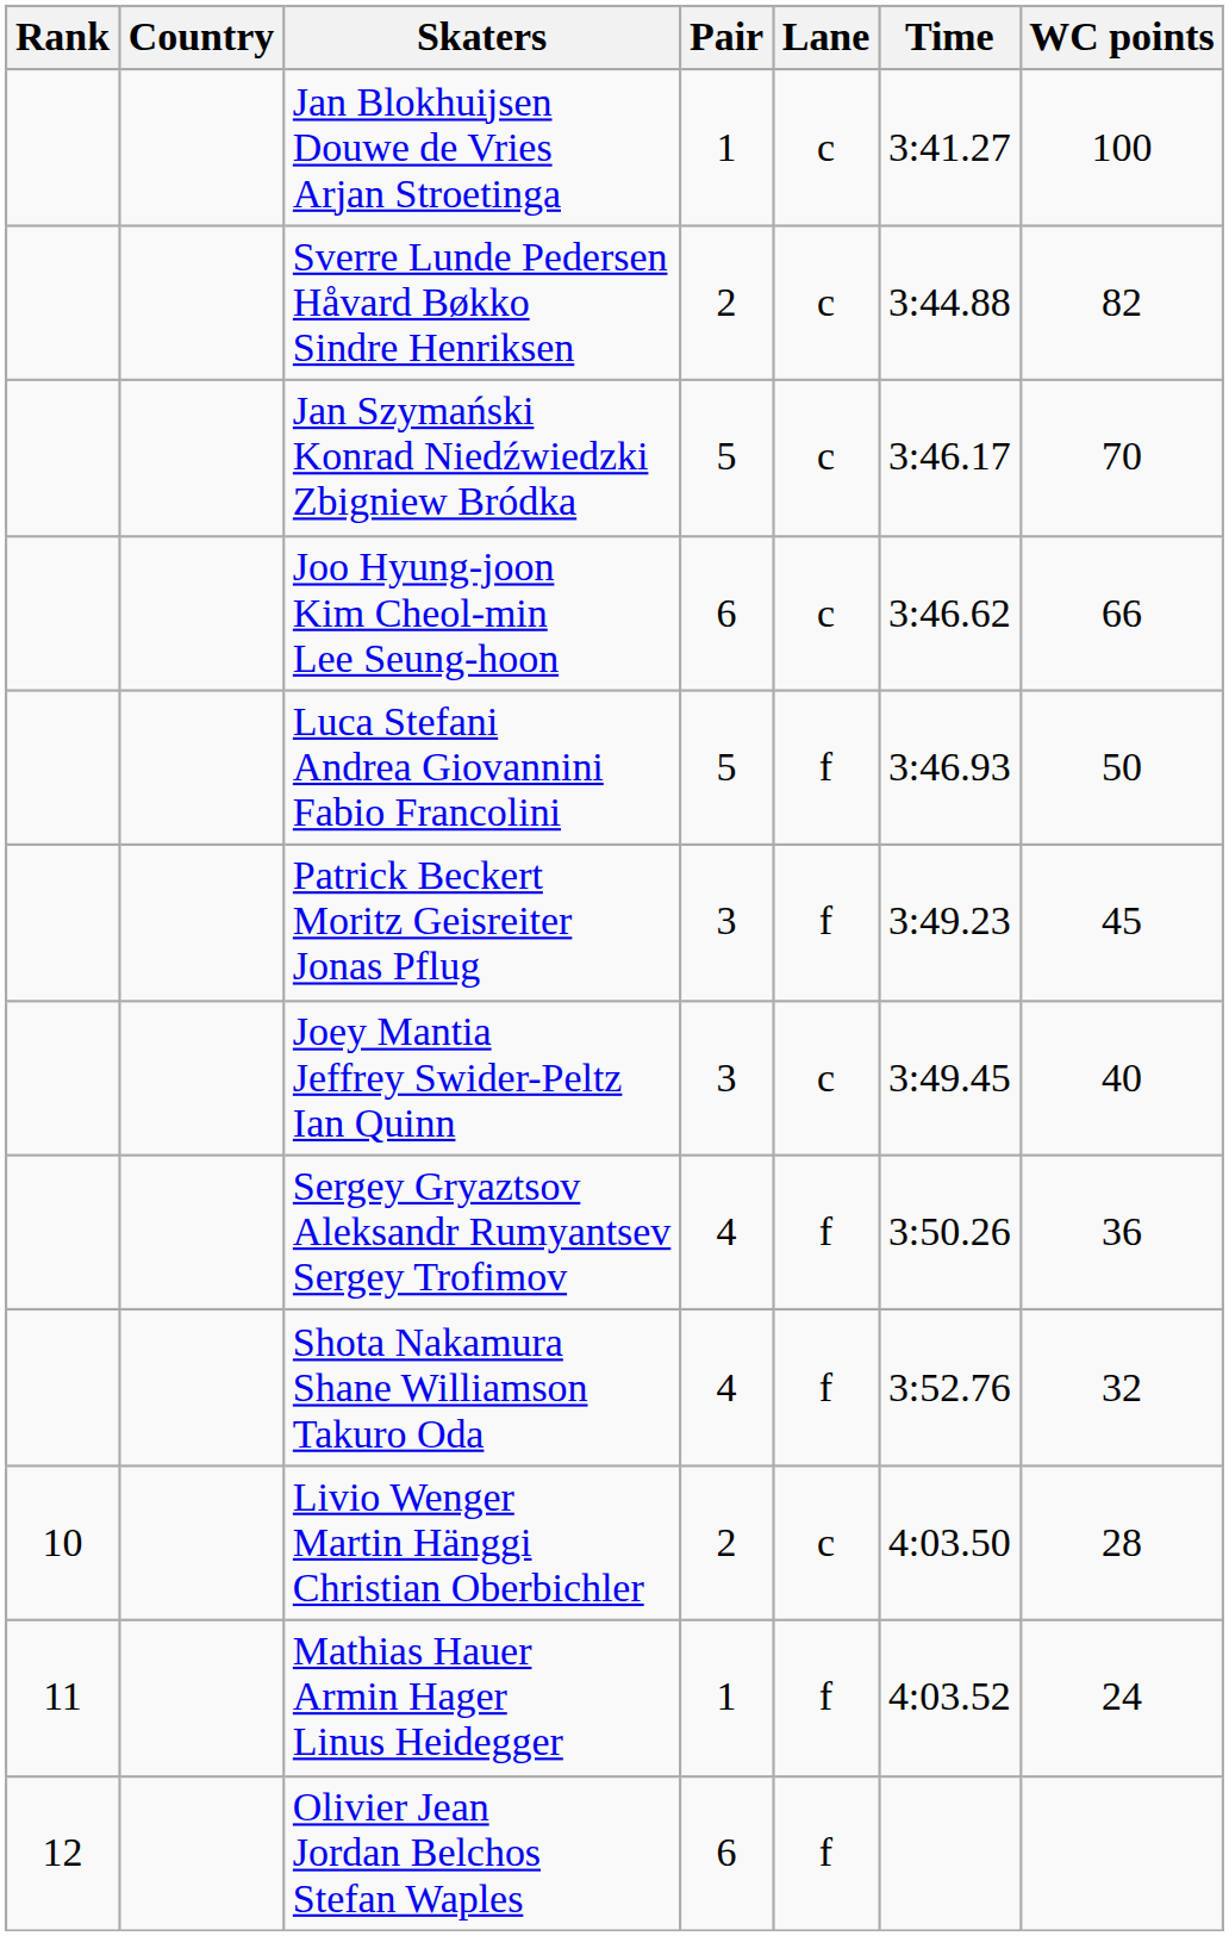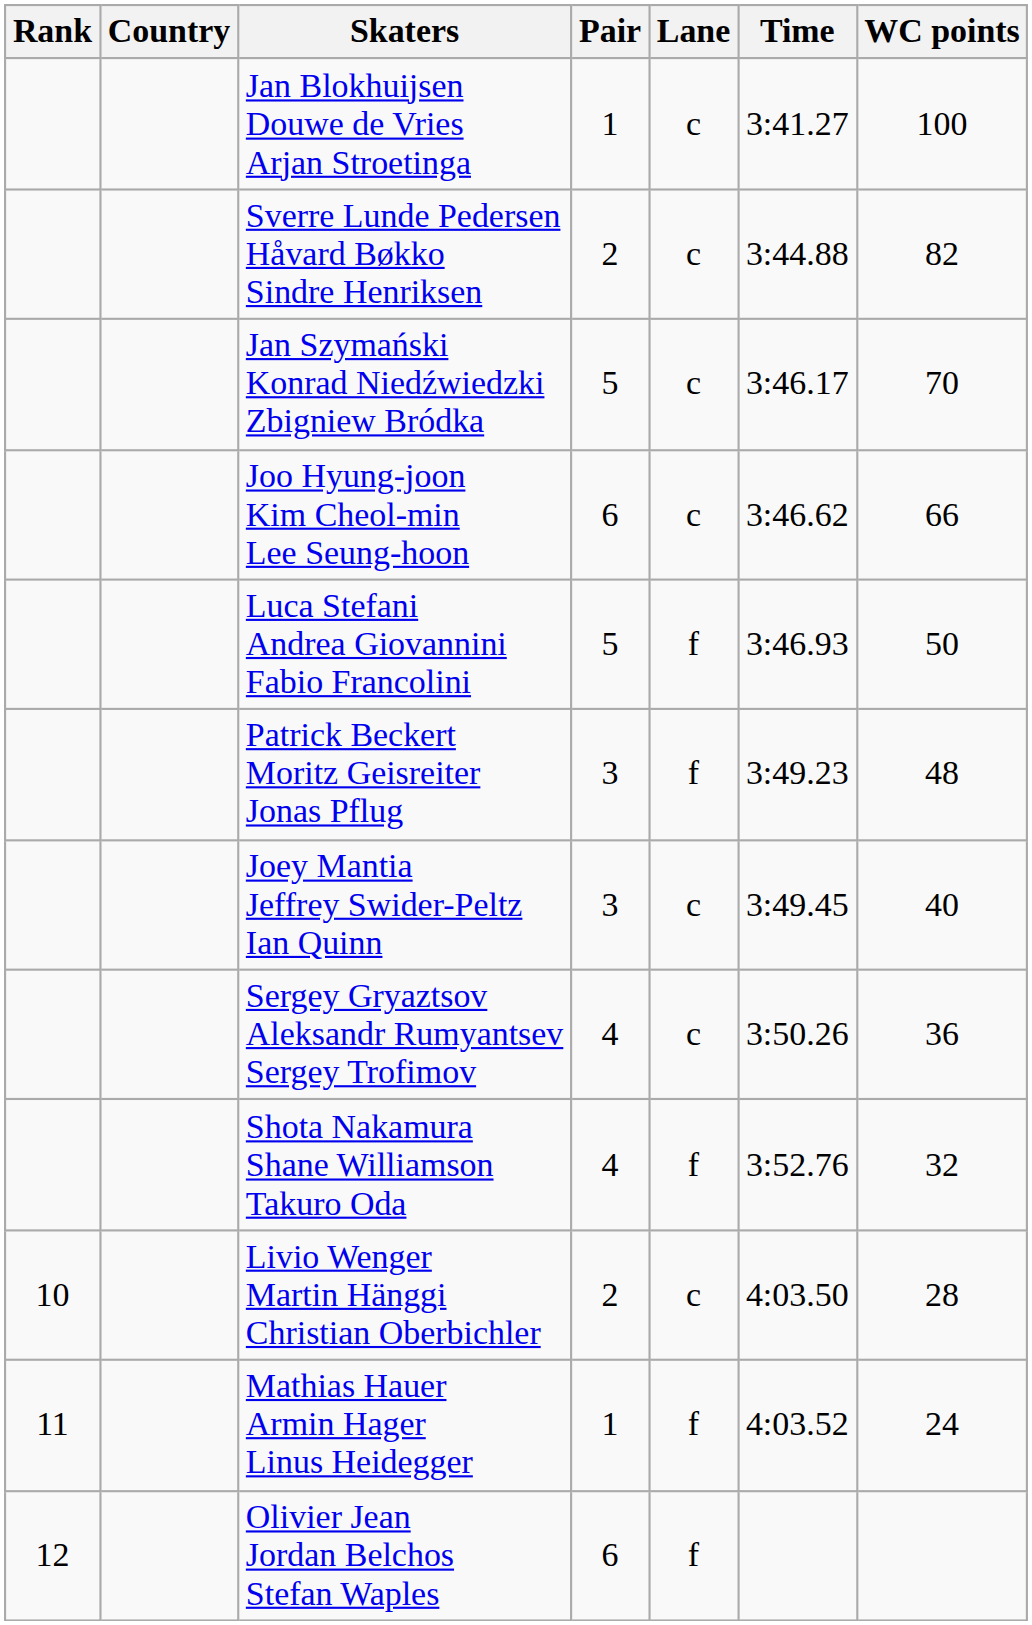Patrick Beckert Moritz Geisreiter Jonas Pflug | WC points: 45 -> 48
Sergey Gryaztsov Aleksandr Rumyantsev Sergey Trofimov | Lane: f -> c
